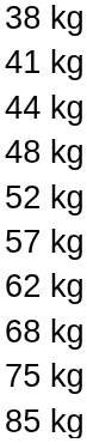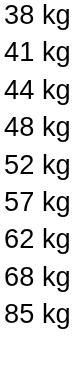- row: 75 kg
